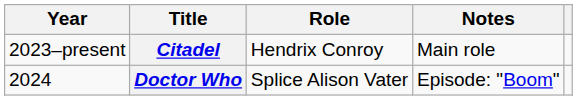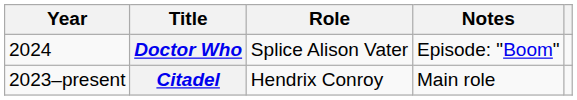rows swapped: Citadel <-> Doctor Who
